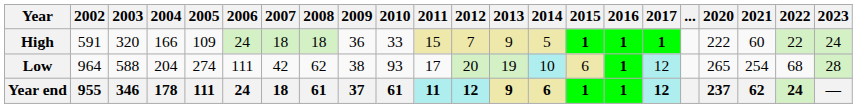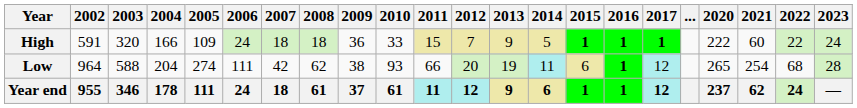Low | 2011: 17 -> 66
Low | 2014: 10 -> 11
